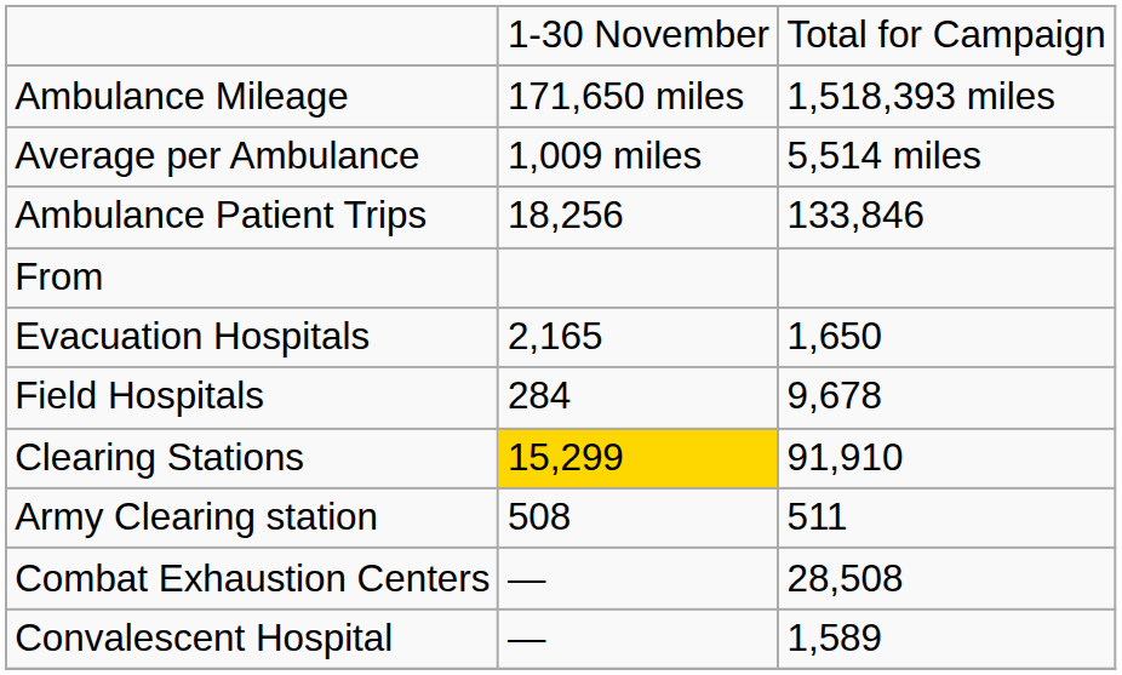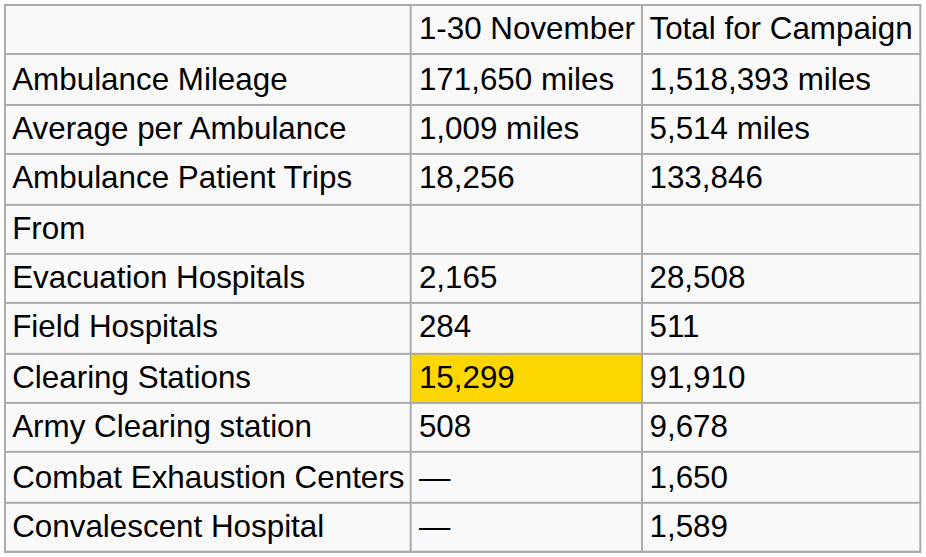Evacuation Hospitals | column 3: 1,650 -> 28,508
Field Hospitals | column 3: 9,678 -> 511
Army Clearing station | column 3: 511 -> 9,678
Combat Exhaustion Centers | column 3: 28,508 -> 1,650
